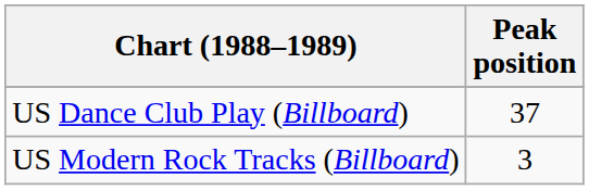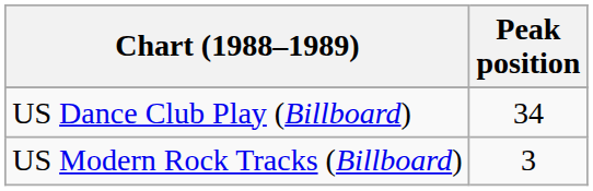US Dance Club Play (Billboard) | Peak position: 37 -> 34
